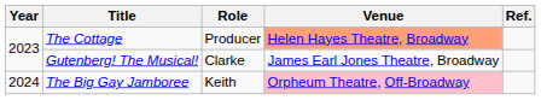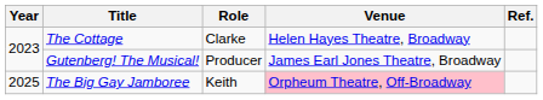The Cottage | Role: Producer -> Clarke
The Cottage | Venue: lightsalmon background -> no background
Gutenberg! The Musical! | Role: Clarke -> Producer
The Big Gay Jamboree | Year: 2024 -> 2025
